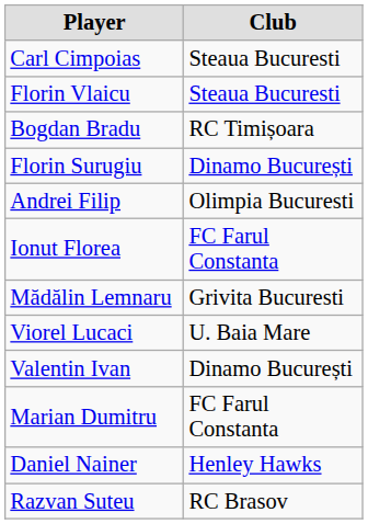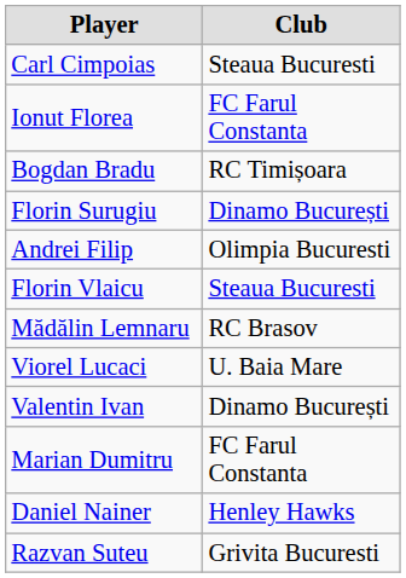rows swapped: Florin Vlaicu <-> Ionut Florea
Mădălin Lemnaru | Club: Grivita Bucuresti -> RC Brasov
Razvan Suteu | Club: RC Brasov -> Grivita Bucuresti
